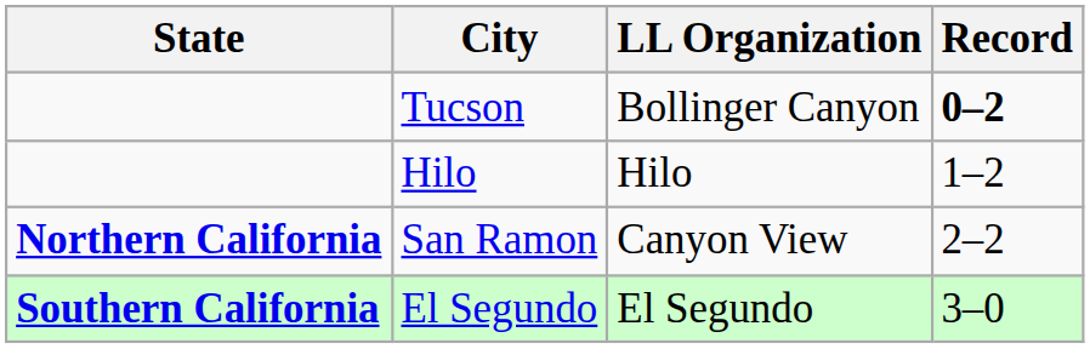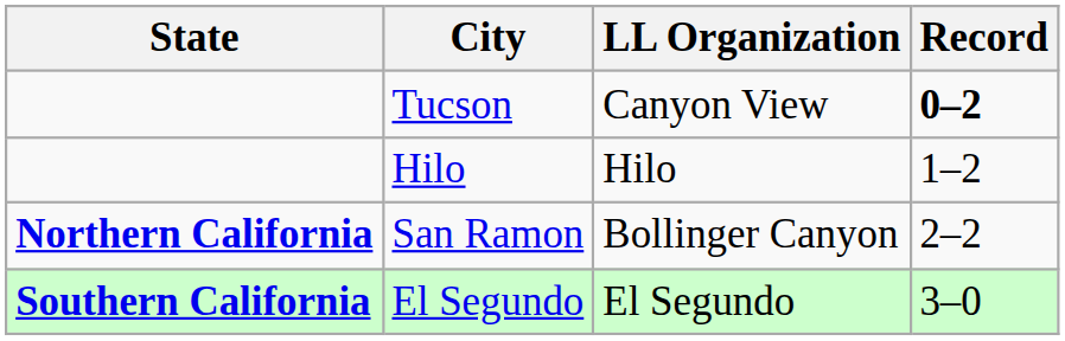Tucson | LL Organization: Bollinger Canyon -> Canyon View
San Ramon | LL Organization: Canyon View -> Bollinger Canyon
